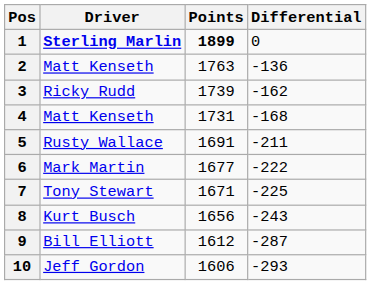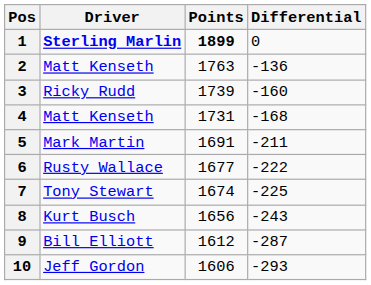3 | Differential: -162 -> -160
5 | Driver: Rusty Wallace -> Mark Martin
6 | Driver: Mark Martin -> Rusty Wallace
7 | Points: 1671 -> 1674
